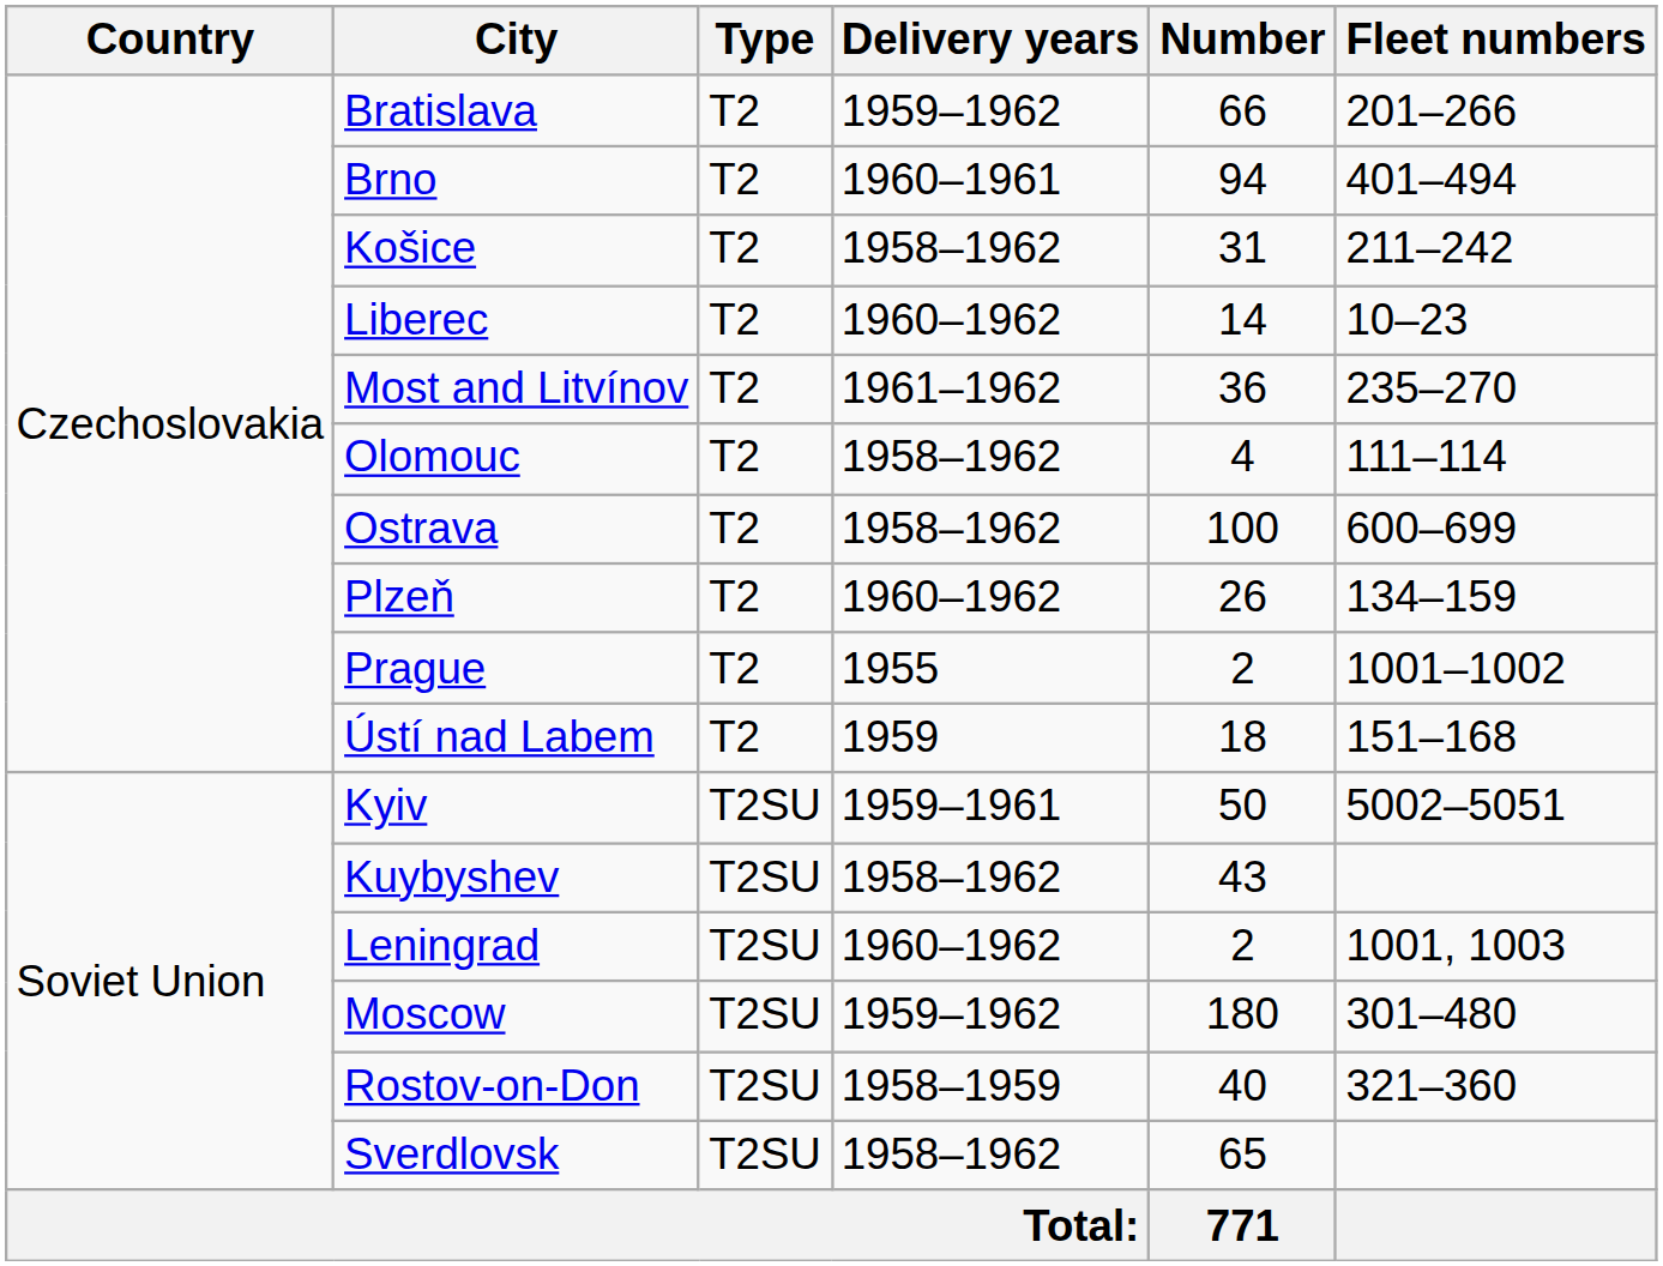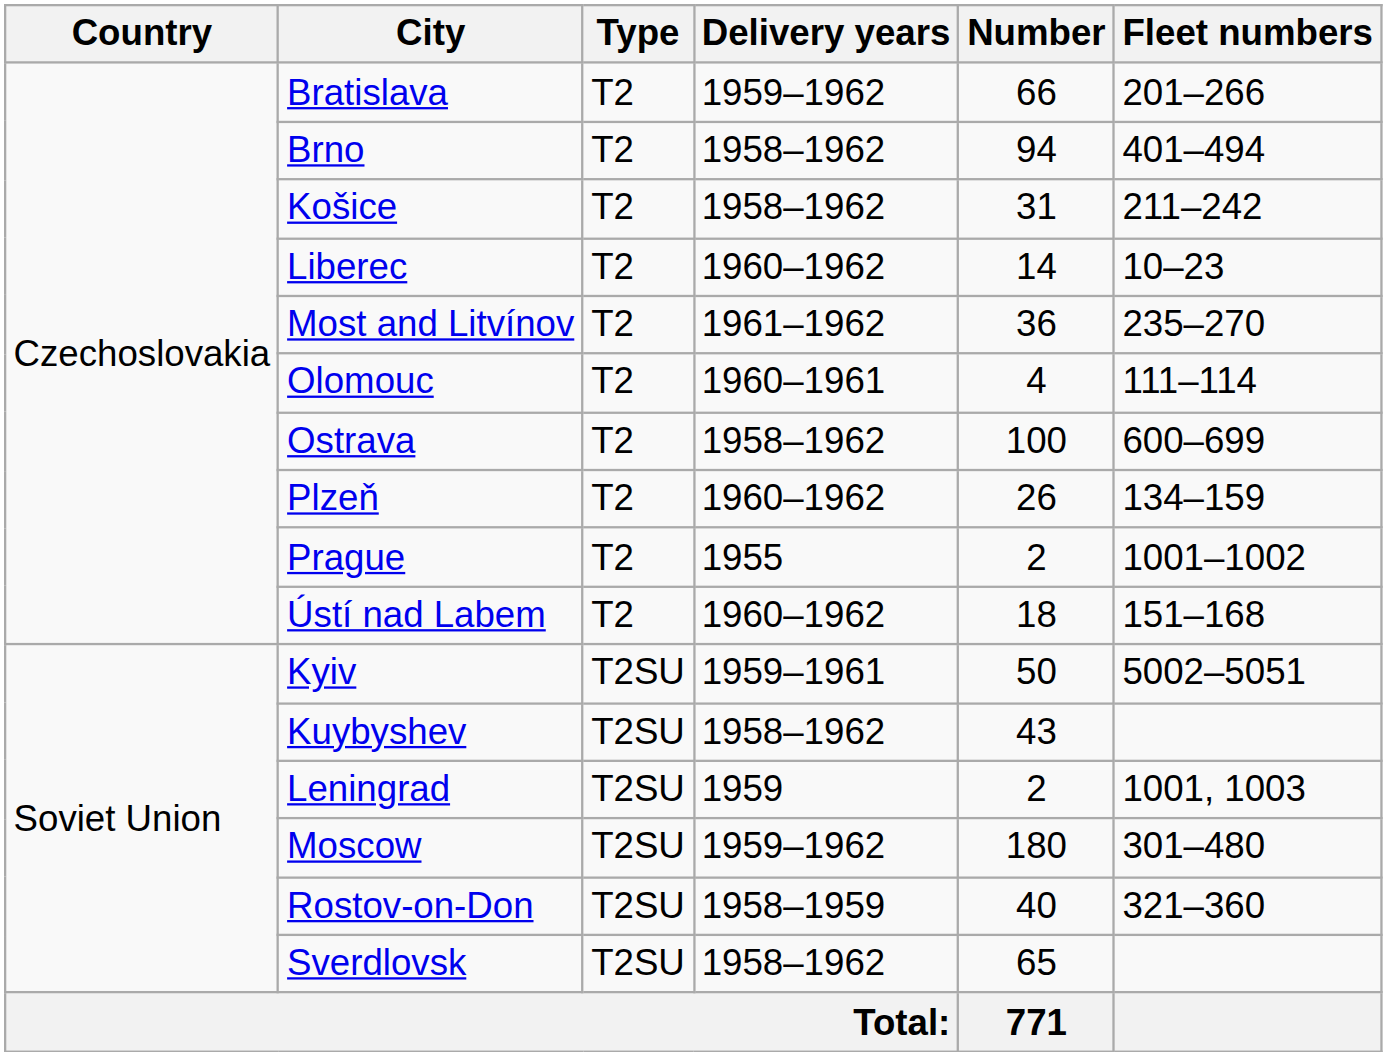Brno | Delivery years: 1960–1961 -> 1958–1962
Olomouc | Delivery years: 1958–1962 -> 1960–1961
Ústí nad Labem | Delivery years: 1959 -> 1960–1962
Leningrad | Delivery years: 1960–1962 -> 1959
